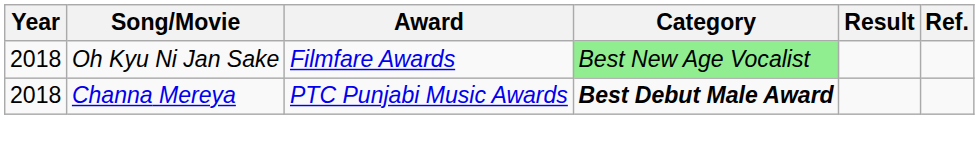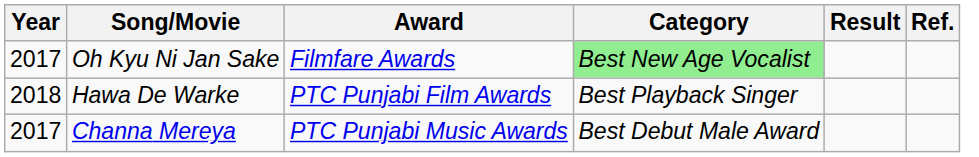Oh Kyu Ni Jan Sake | Year: 2018 -> 2017
+ row: 2018 | Hawa De Warke | PTC Punjabi Film Awards | Best Playback Singer
Channa Mereya | Year: 2018 -> 2017
Channa Mereya | Category: bold -> normal
